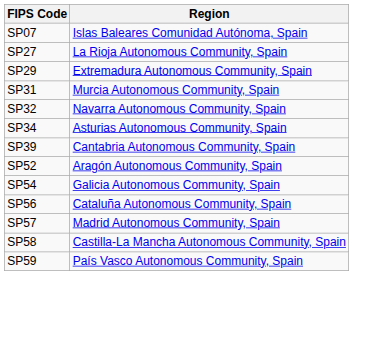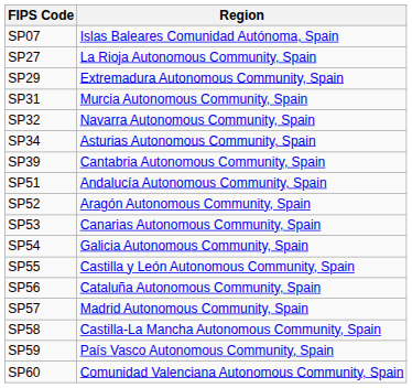+ row: SP51 | Andalucía Autonomous Community, Spain
+ row: SP53 | Canarias Autonomous Community, Spain
+ row: SP55 | Castilla y León Autonomous Community, Spain
+ row: SP60 | Comunidad Valenciana Autonomous Community, Spain
